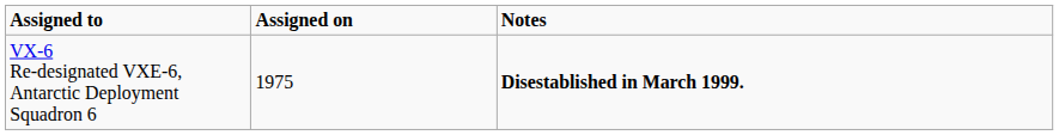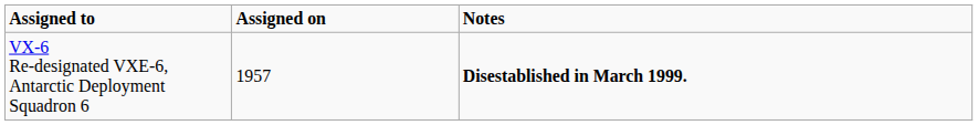VX-6 Re-designated VXE-6, Antarctic Deployment Squadron 6 | Assigned on: 1975 -> 1957
